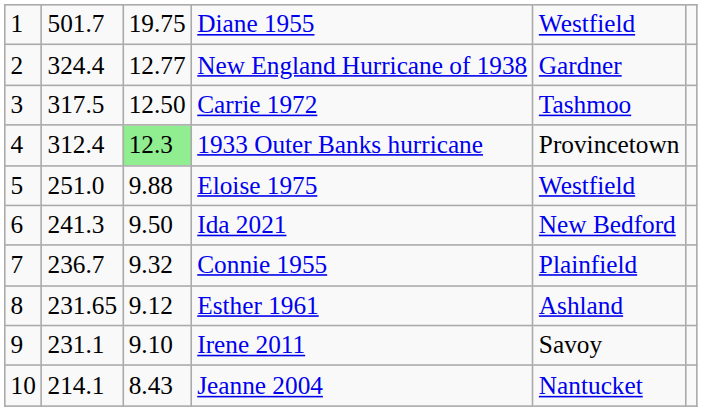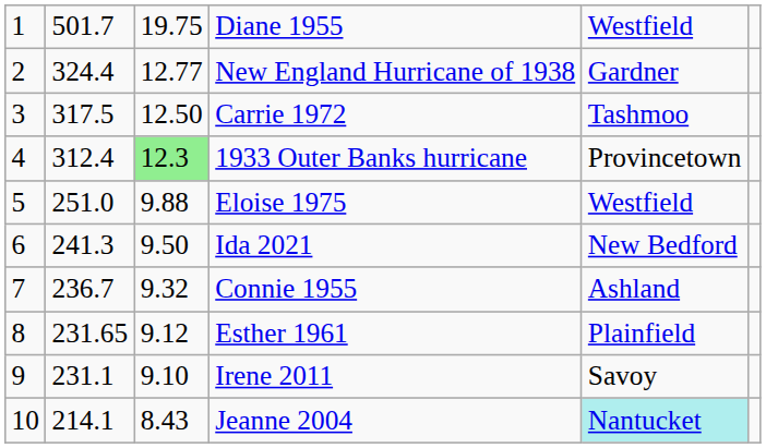Connie 1955 | column 5: Plainfield -> Ashland
Esther 1961 | column 5: Ashland -> Plainfield
Jeanne 2004 | column 5: no background -> paleturquoise background
